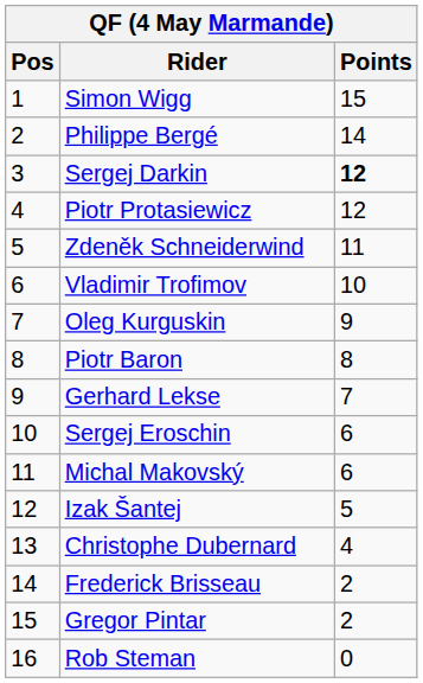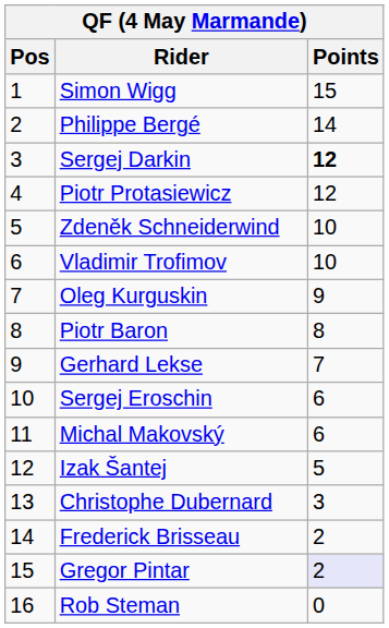Zdeněk Schneiderwind | Points: 11 -> 10
Christophe Dubernard | Points: 4 -> 3
Gregor Pintar | Points: no background -> lavender background
